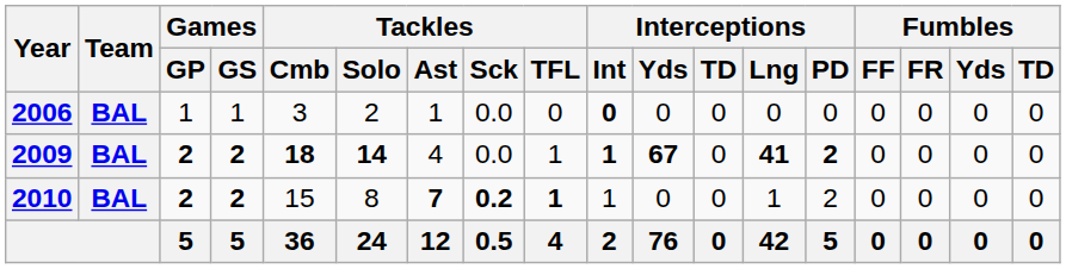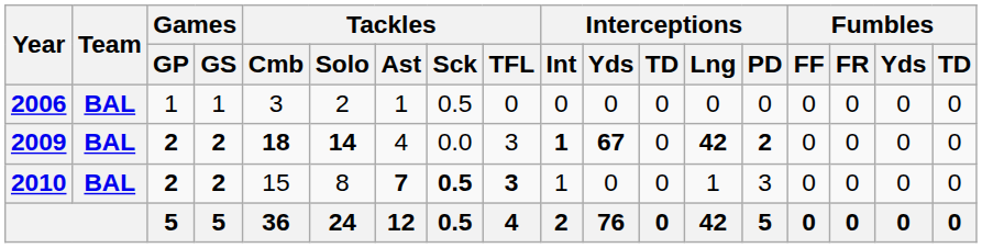2006 | Tackles / Sck: 0.0 -> 0.5
2006 | Interceptions / Int: bold -> normal
2009 | Tackles / TFL: 1 -> 3
2009 | Interceptions / Lng: 41 -> 42
2010 | Tackles / Sck: 0.2 -> 0.5
2010 | Tackles / TFL: 1 -> 3
2010 | Interceptions / PD: 2 -> 3
